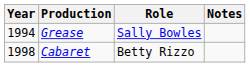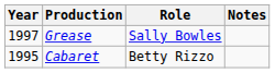Grease | Year: 1994 -> 1997
Cabaret | Year: 1998 -> 1995
